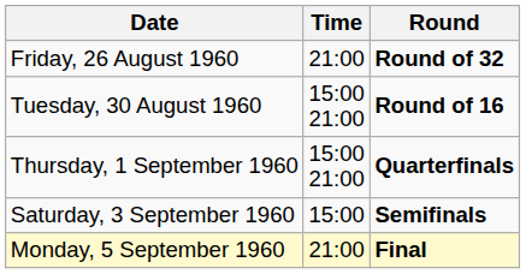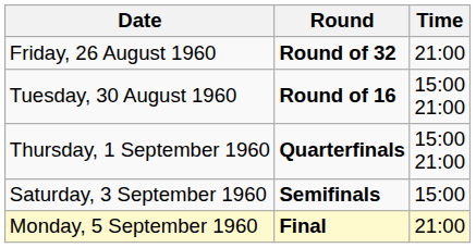columns swapped: Time <-> Round
